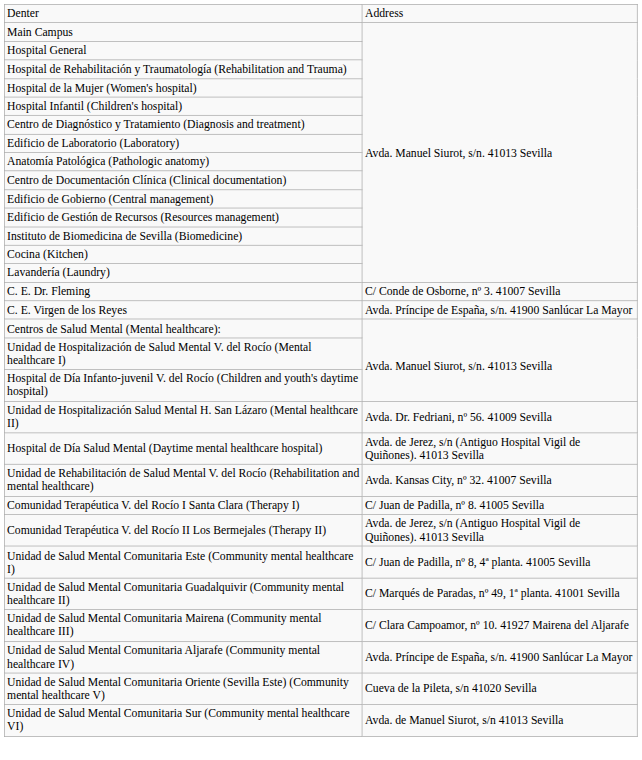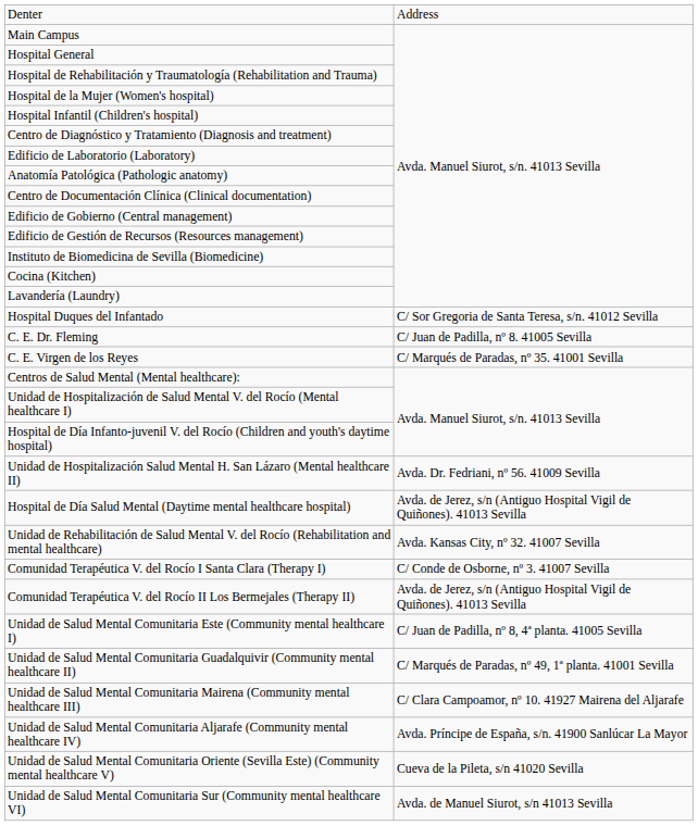+ row: Hospital Duques del Infantado | C/ Sor Gregoria de Santa Teresa, s/n. 41012 Sevilla
C. E. Dr. Fleming | column 2: C/ Conde de Osborne, nº 3. 41007 Sevilla -> C/ Juan de Padilla, nº 8. 41005 Sevilla
C. E. Virgen de los Reyes | column 2: Avda. Príncipe de España, s/n. 41900 Sanlúcar La Mayor -> C/ Marqués de Paradas, nº 35. 41001 Sevilla
Comunidad Terapéutica V. del Rocío I Santa Clara (Therapy I) | column 2: C/ Juan de Padilla, nº 8. 41005 Sevilla -> C/ Conde de Osborne, nº 3. 41007 Sevilla
